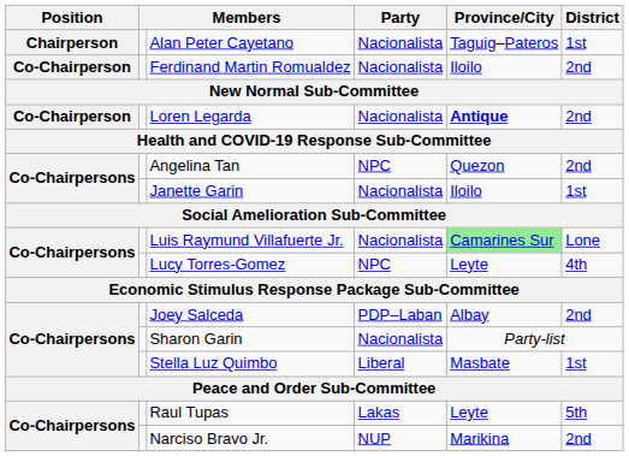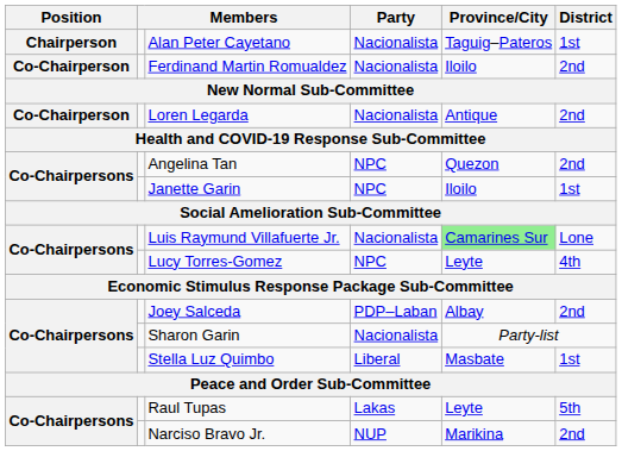Loren Legarda | Province/City: bold -> normal
Janette Garin | Party: Nacionalista -> NPC
